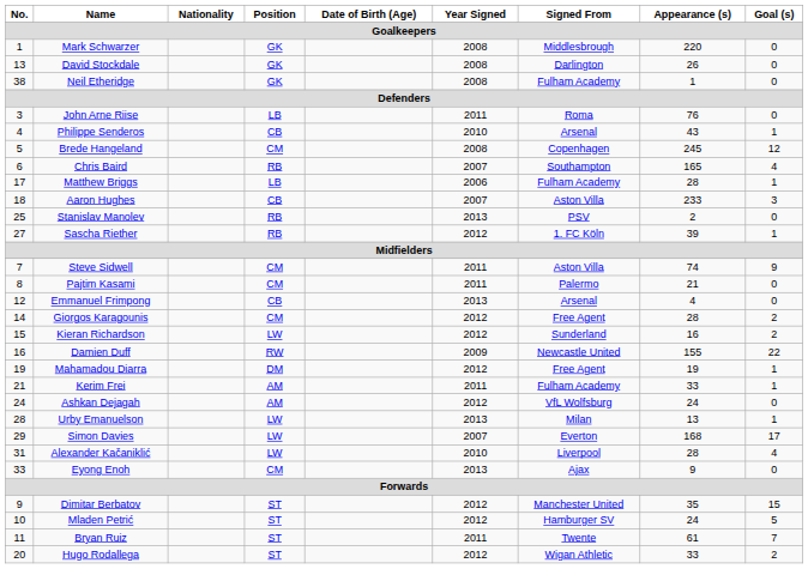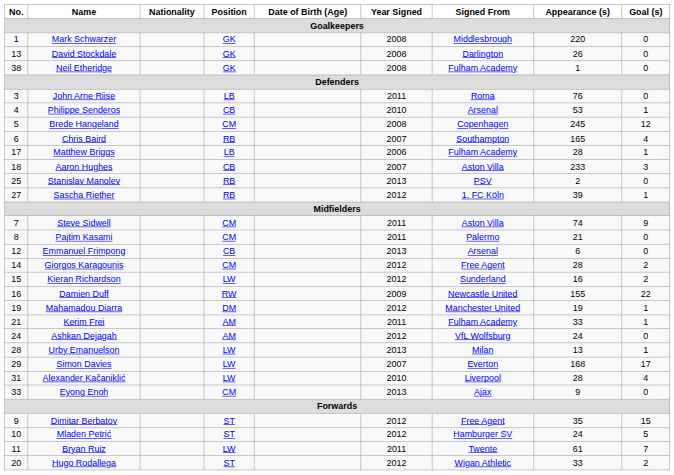Philippe Senderos | Appearance (s): 43 -> 53
Emmanuel Frimpong | Appearance (s): 4 -> 6
Mahamadou Diarra | Signed From: Free Agent -> Manchester United
Dimitar Berbatov | Signed From: Manchester United -> Free Agent
Bryan Ruiz | Position: ST -> LW
